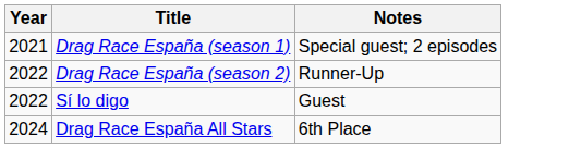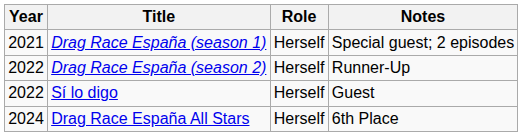+ column: Role | Herself | Herself | Herself | Herself
